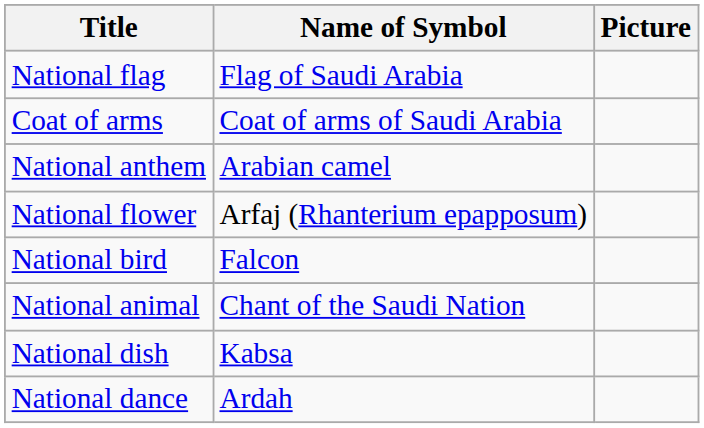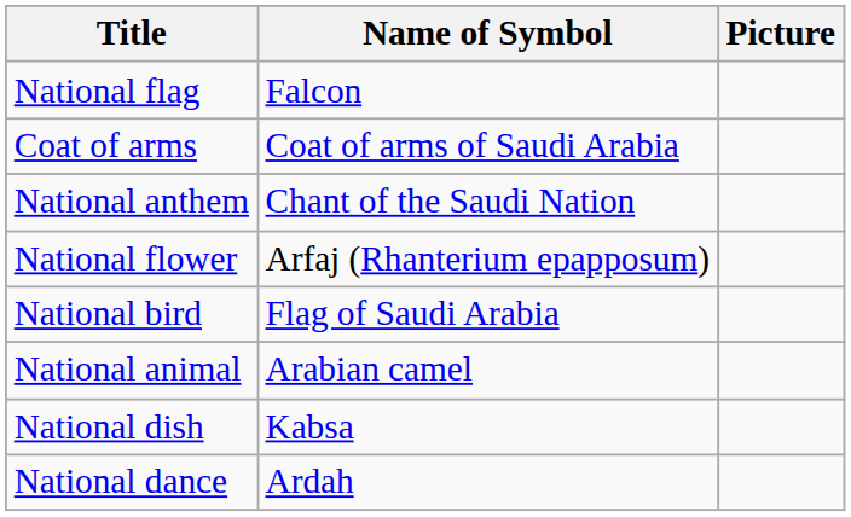National flag | Name of Symbol: Flag of Saudi Arabia -> Falcon
National anthem | Name of Symbol: Arabian camel -> Chant of the Saudi Nation
National bird | Name of Symbol: Falcon -> Flag of Saudi Arabia
National animal | Name of Symbol: Chant of the Saudi Nation -> Arabian camel
